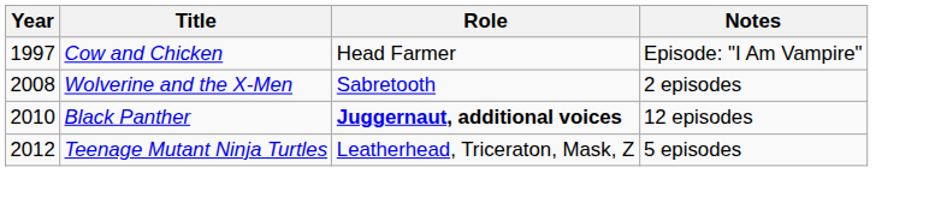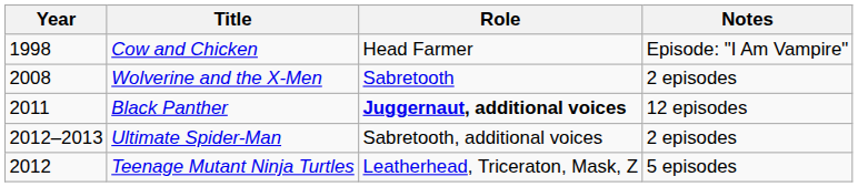Cow and Chicken | Year: 1997 -> 1998
Black Panther | Year: 2010 -> 2011
+ row: 2012–2013 | Ultimate Spider-Man | Sabretooth, additional voices | 2 episodes
